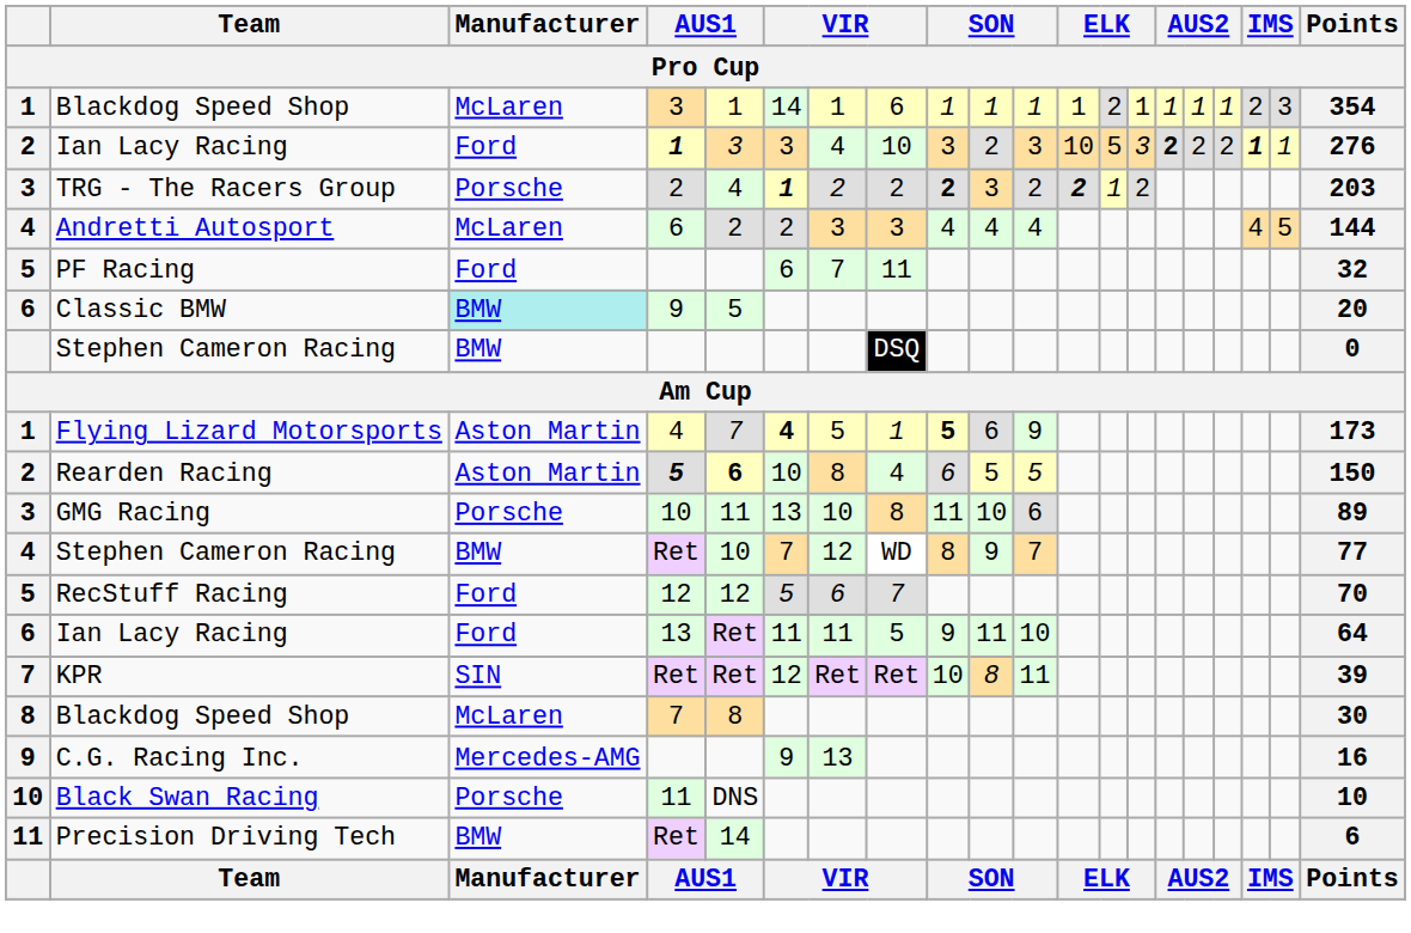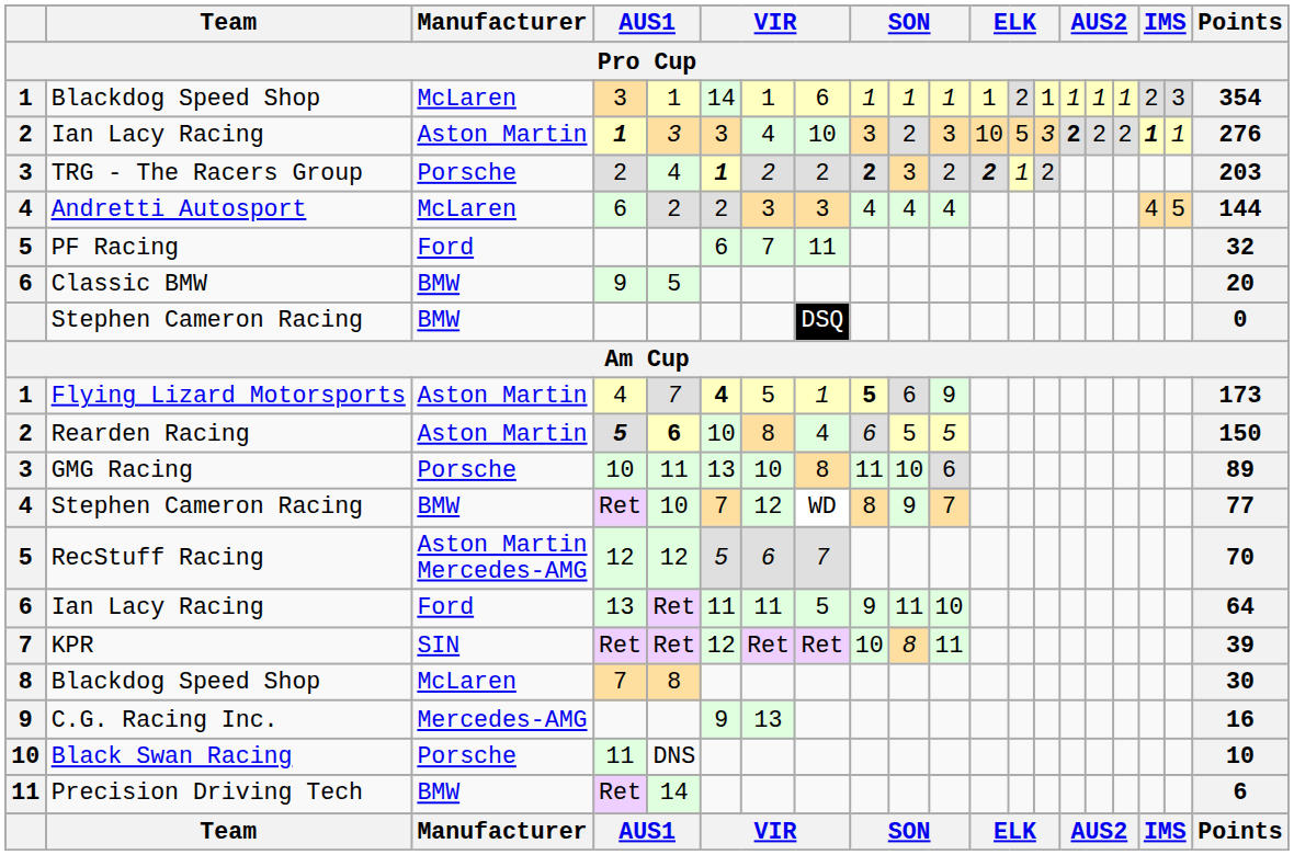Ian Lacy Racing / 1 | Manufacturer: Ford -> Aston Martin
Classic BMW | Manufacturer: paleturquoise background -> no background
RecStuff Racing | Manufacturer: Ford -> Aston Martin Mercedes-AMG
